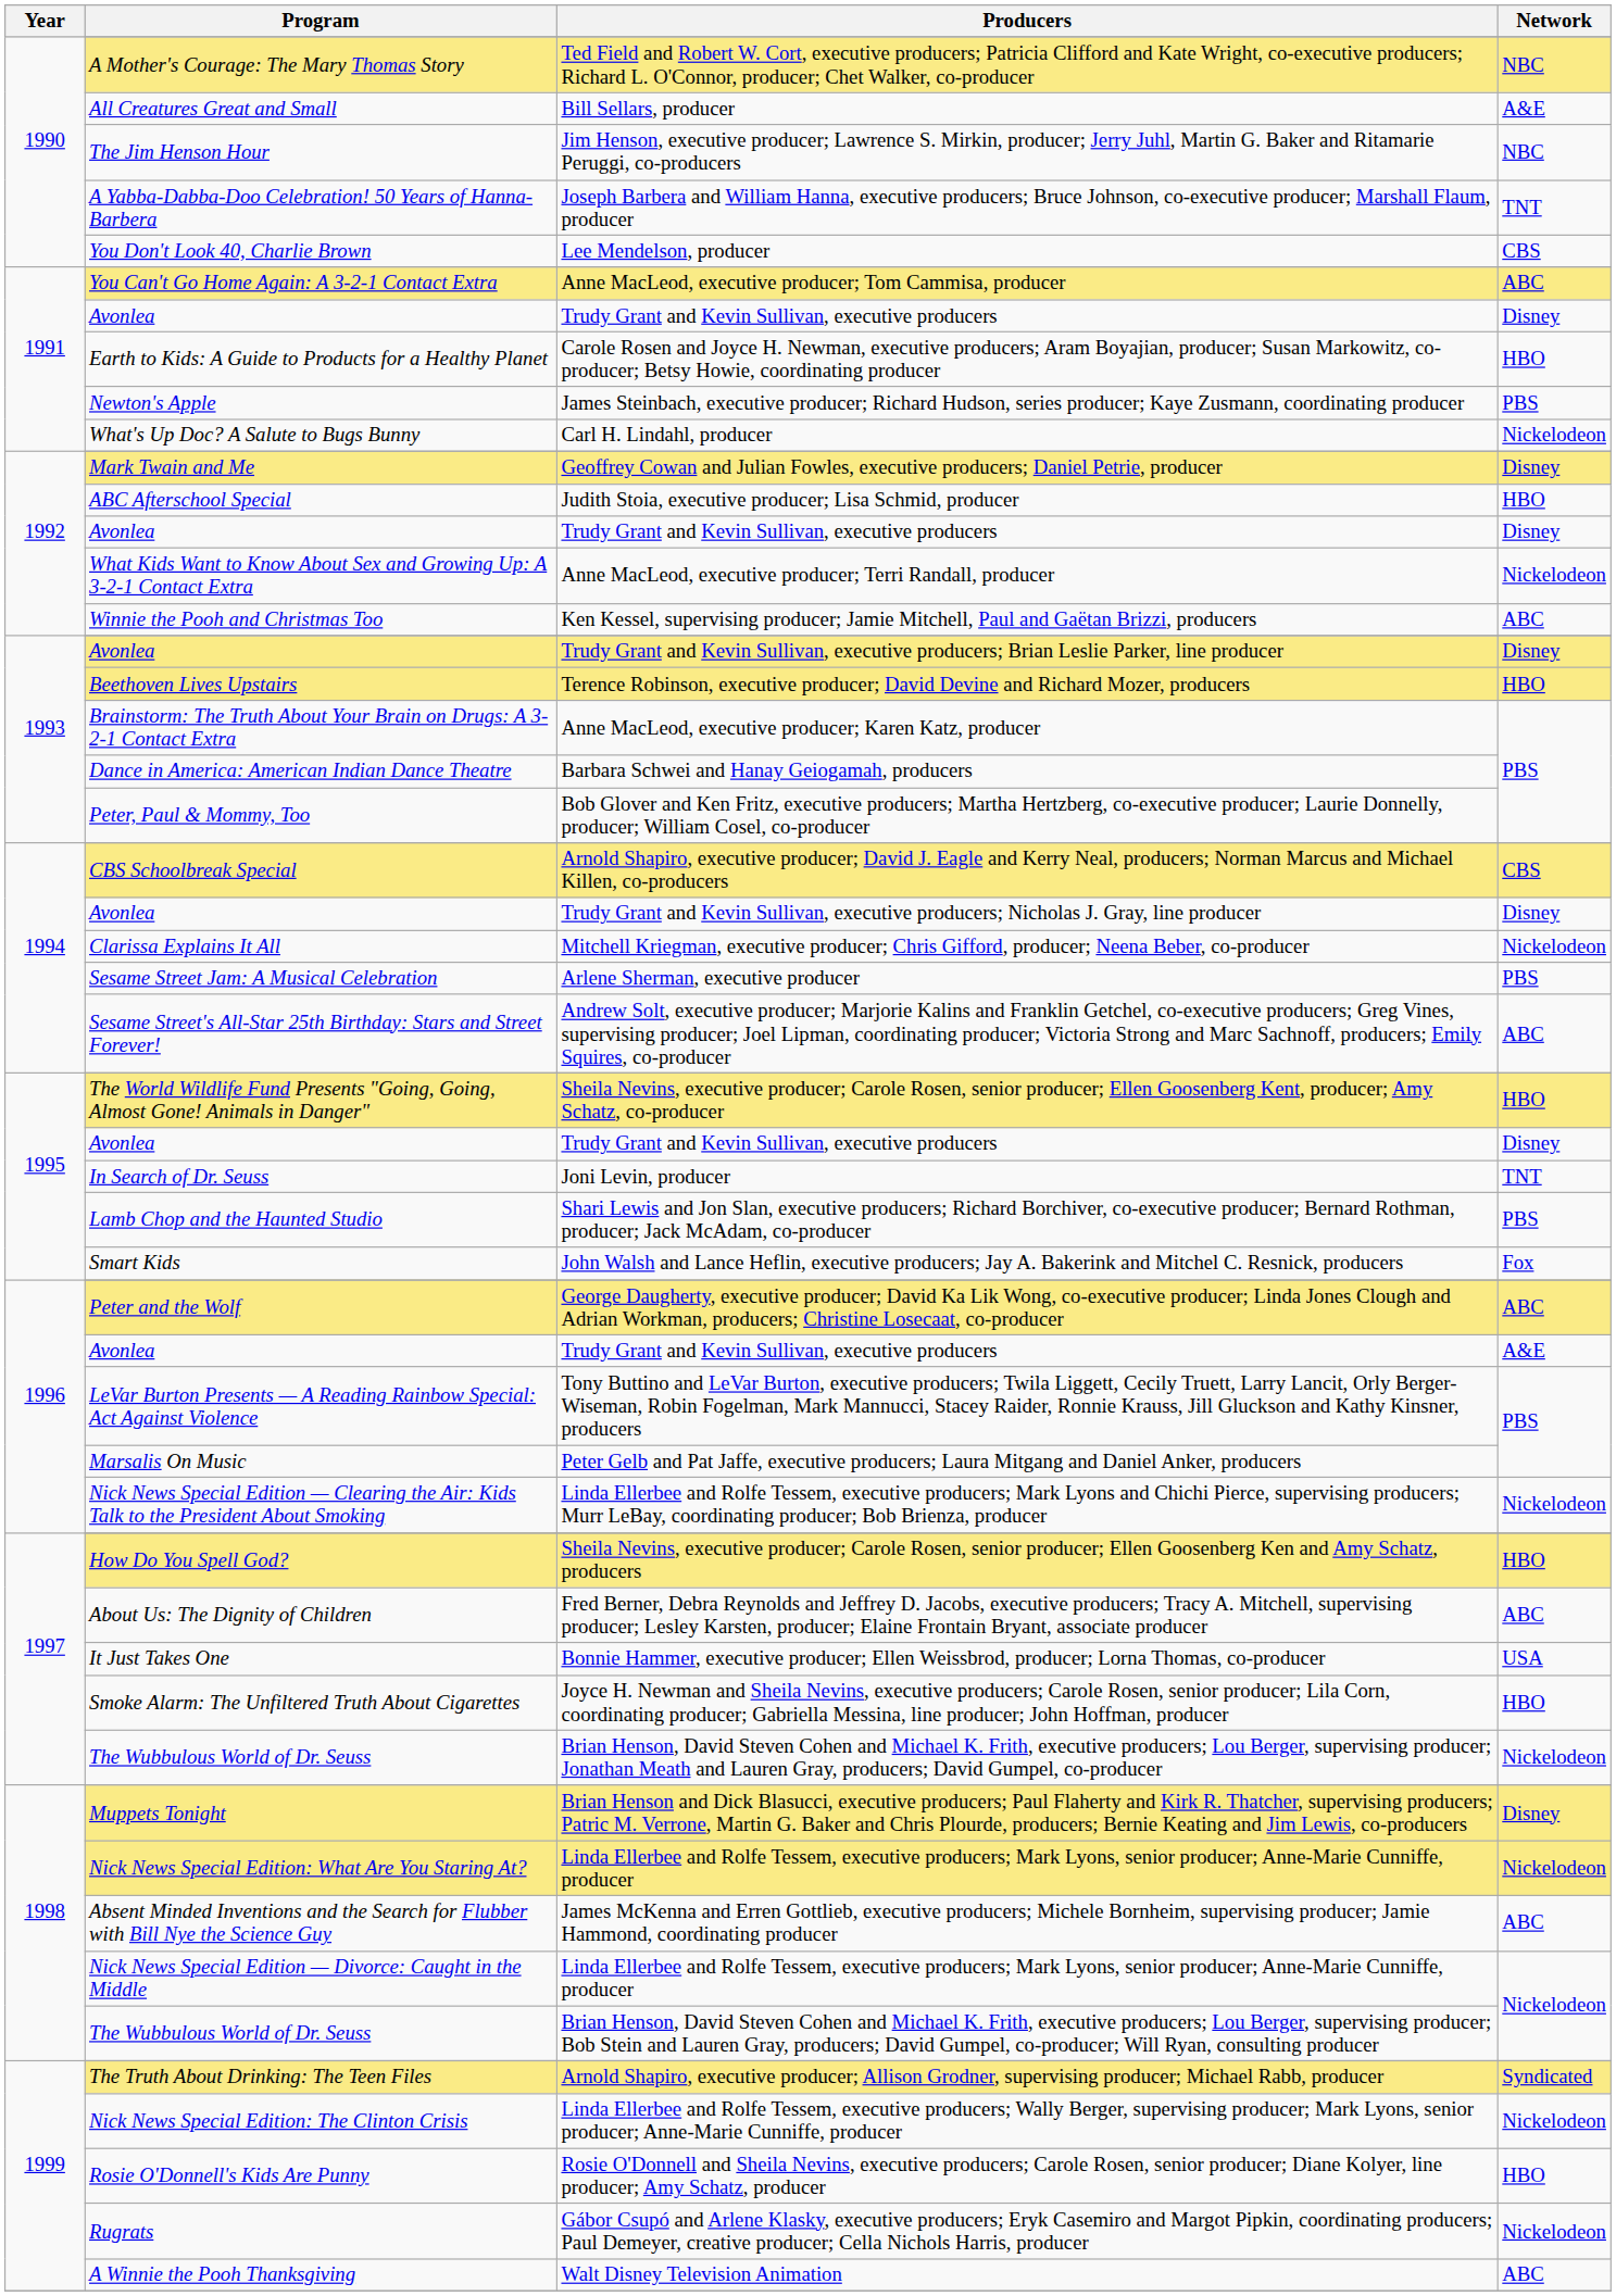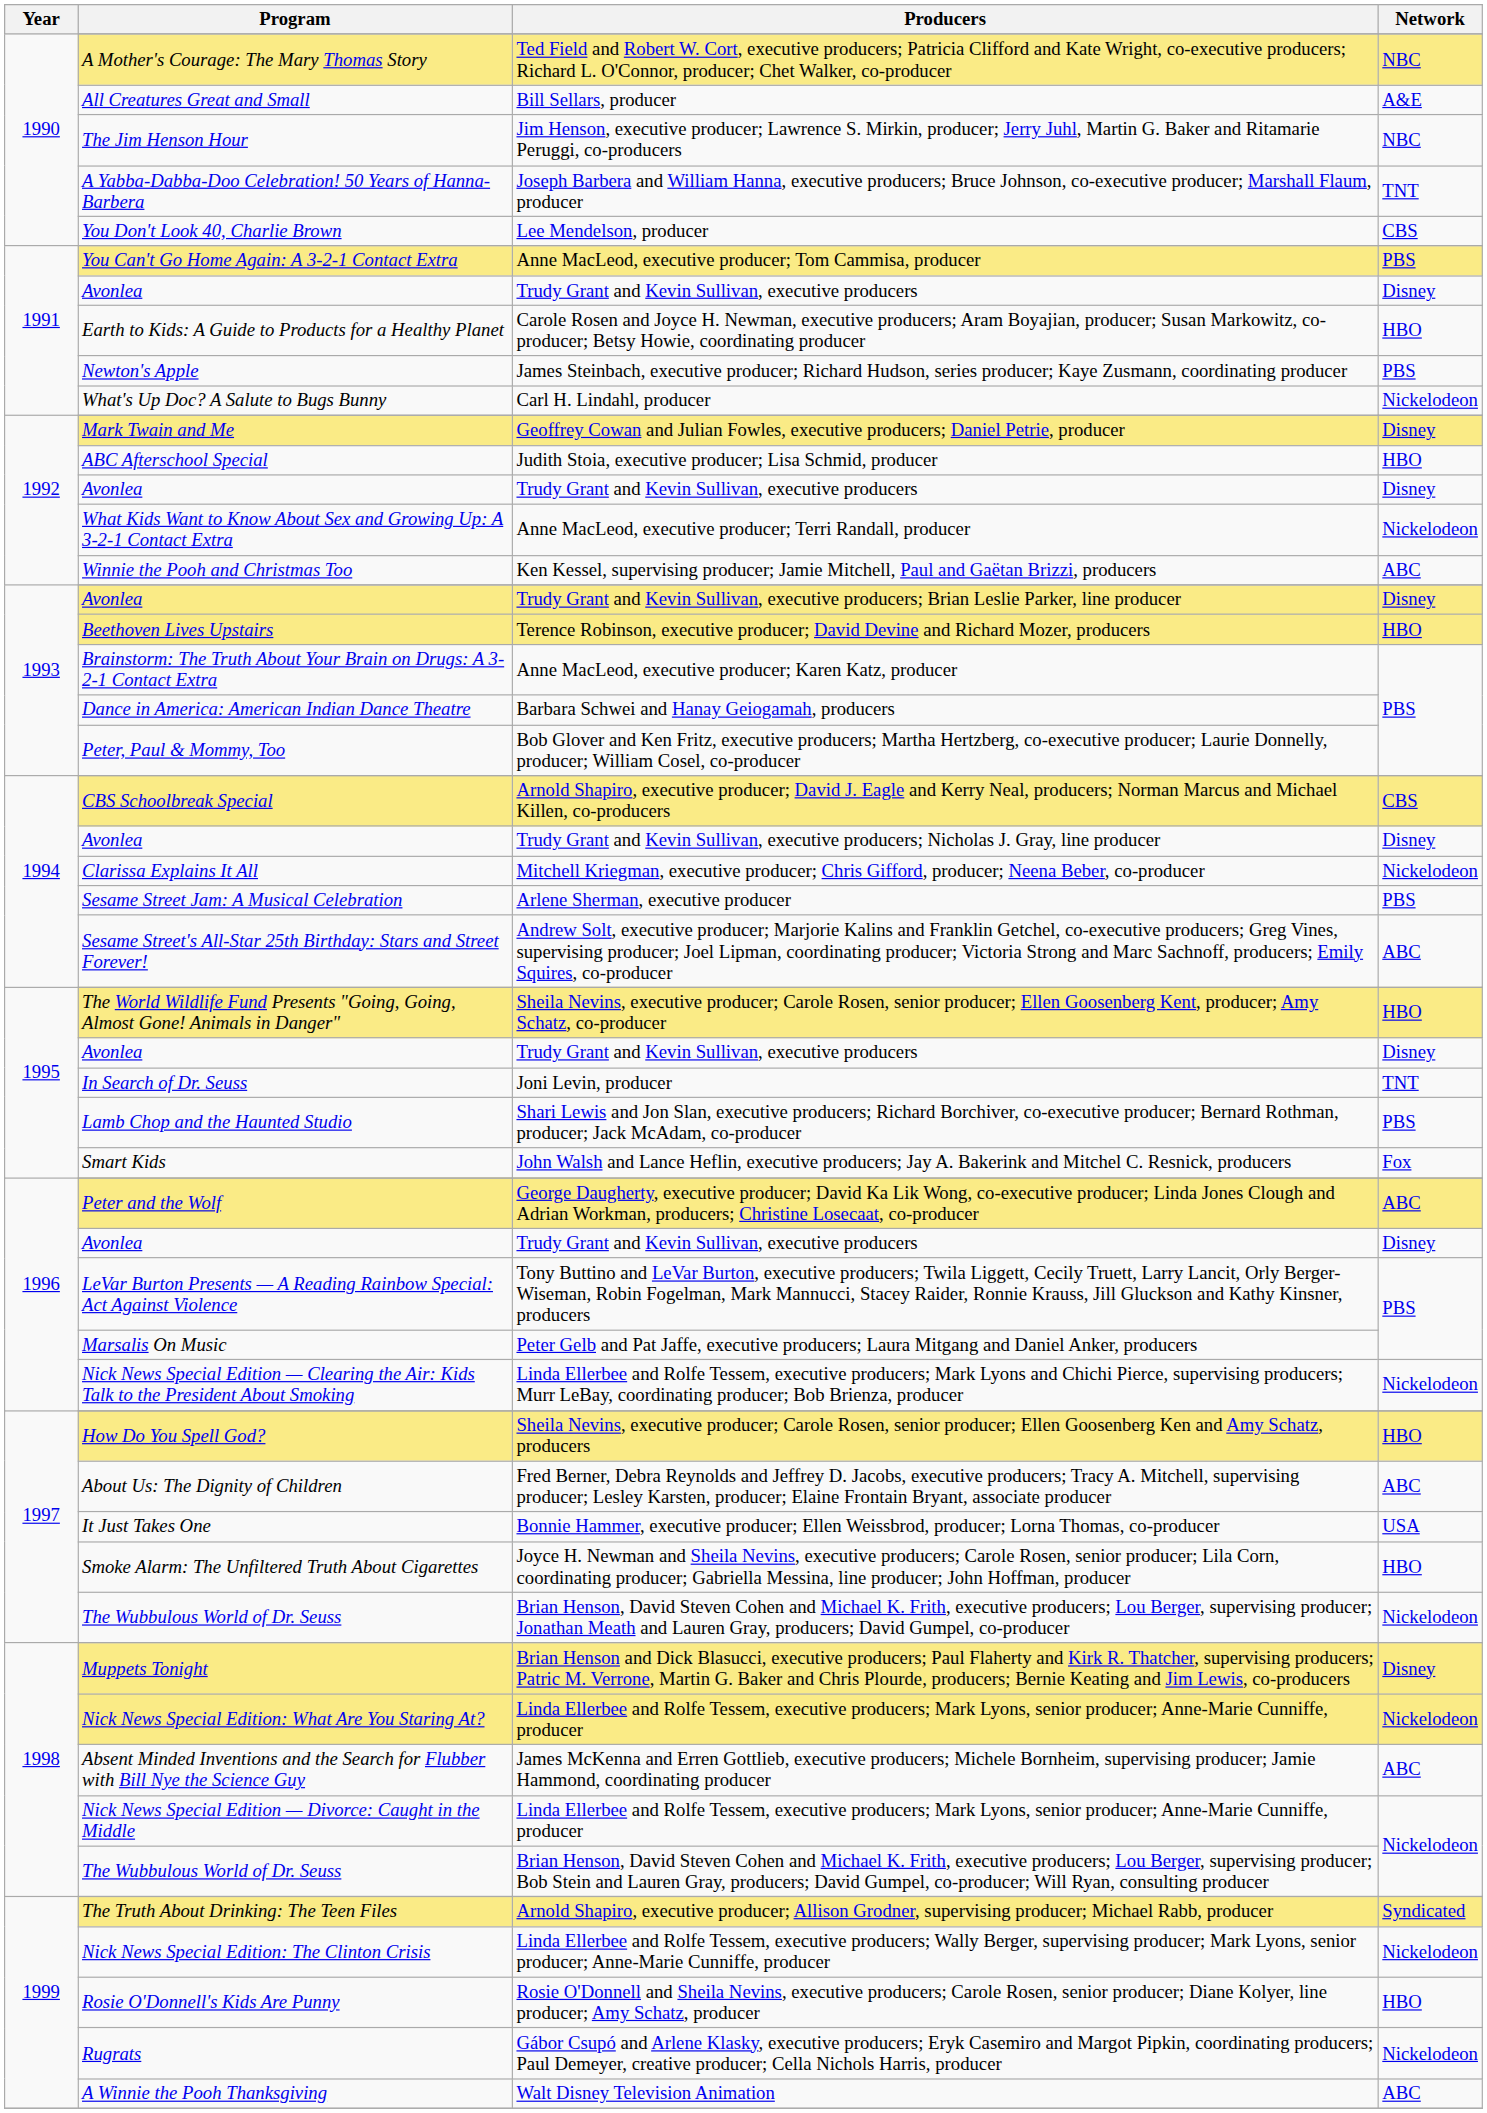Anne MacLeod, executive producer; Tom Cammisa, producer | Network: ABC -> PBS
1996 / Trudy Grant and Kevin Sullivan, executive producers | Network: A&E -> Disney
